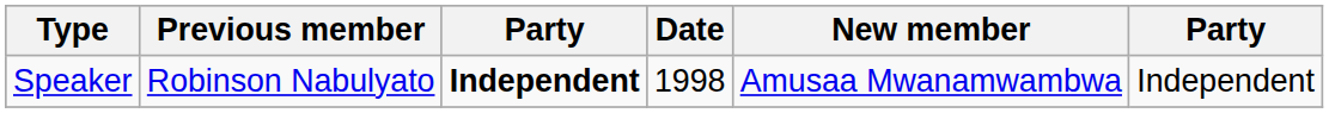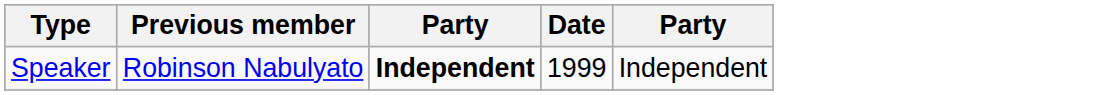- column: New member | Amusaa Mwanamwambwa
Speaker | Date: 1998 -> 1999
